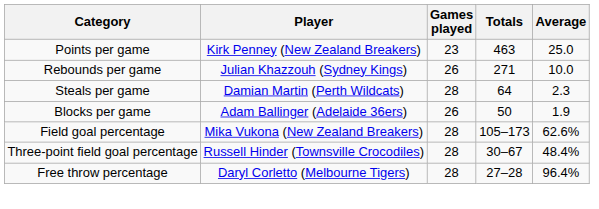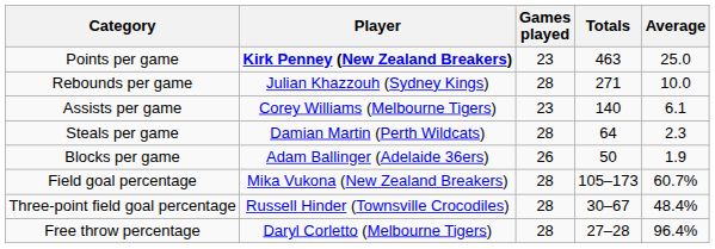Points per game | Player: normal -> bold
Rebounds per game | Games played: 26 -> 28
+ row: Assists per game | Corey Williams (Melbourne Tigers) | 23 | 140 | 6.1
Field goal percentage | Average: 62.6% -> 60.7%
